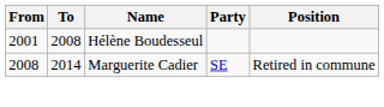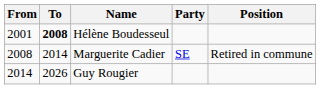Hélène Boudesseul | To: normal -> bold
+ row: 2014 | 2026 | Guy Rougier
